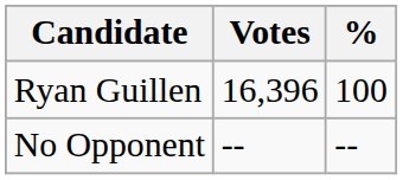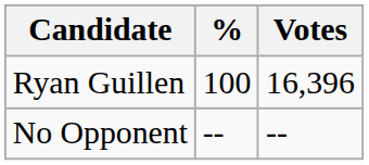columns swapped: Votes <-> %
